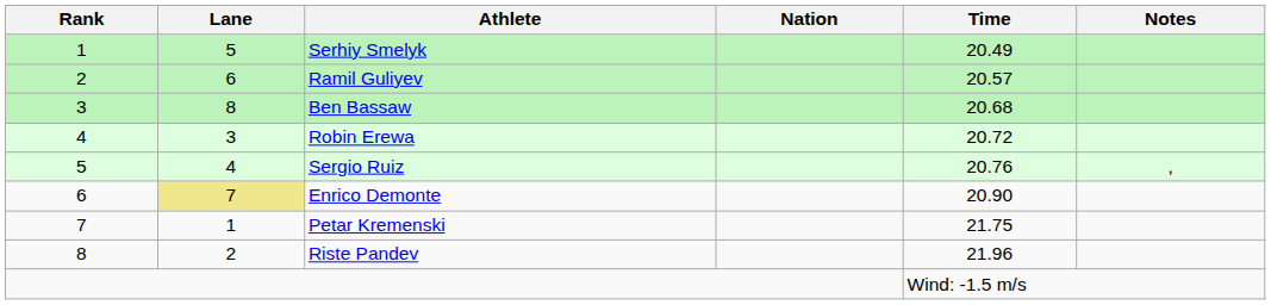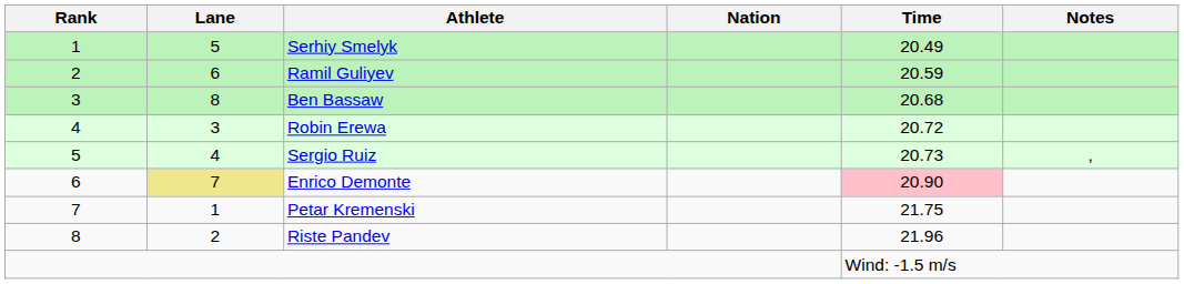Ramil Guliyev | Time: 20.57 -> 20.59
Sergio Ruiz | Time: 20.76 -> 20.73
Enrico Demonte | Time: no background -> pink background
